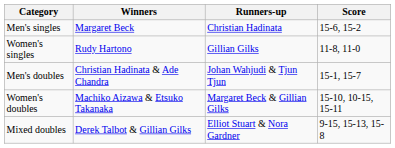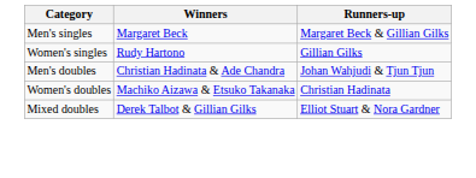- column: Score | 15-6, 15-2 | 11-8, 11-0 | 15-1, 15-7 | 15-10, 10-15, 15-11 | 9-15, 15-13, 15-8
Men's singles | Runners-up: Christian Hadinata -> Margaret Beck & Gillian Gilks
Women's doubles | Runners-up: Margaret Beck & Gillian Gilks -> Christian Hadinata
